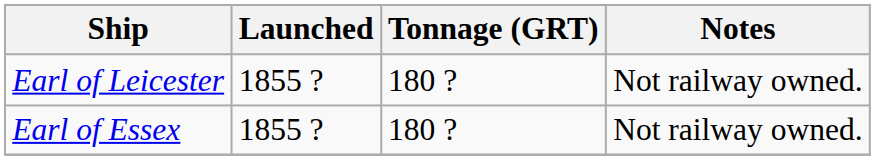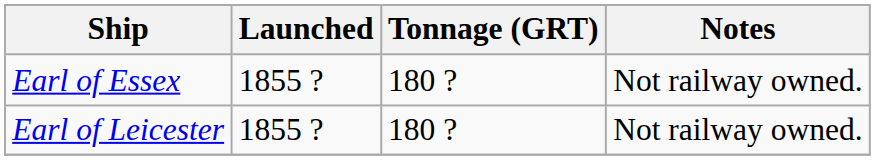rows swapped: Earl of Essex <-> Earl of Leicester
